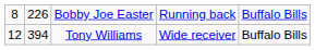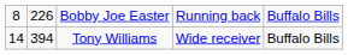Tony Williams | column 1: 12 -> 14
